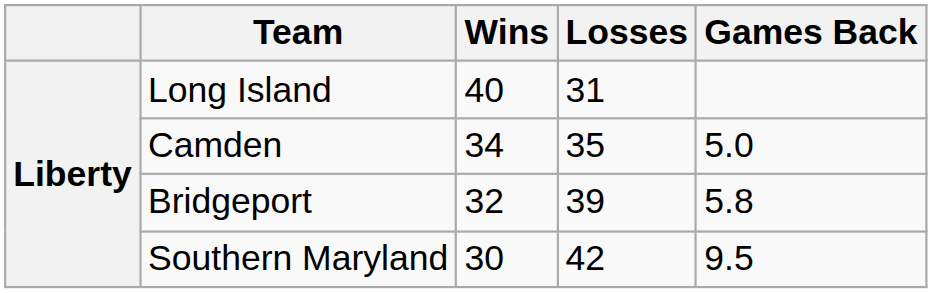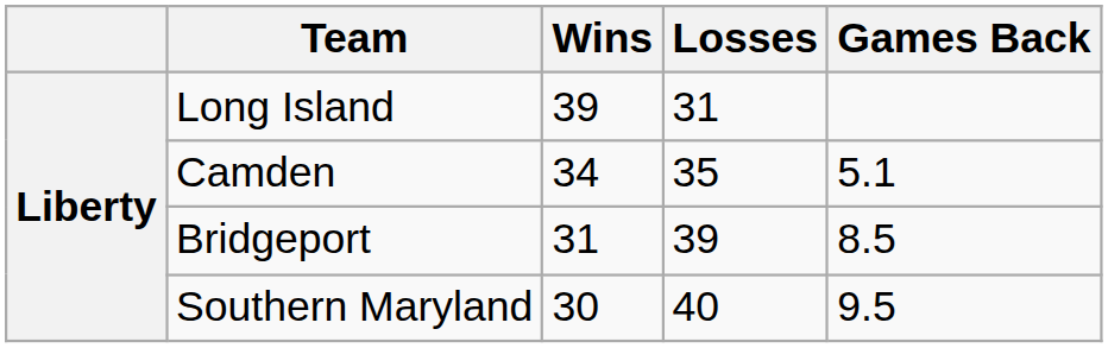Long Island | Wins: 40 -> 39
Camden | Games Back: 5.0 -> 5.1
Bridgeport | Wins: 32 -> 31
Bridgeport | Games Back: 5.8 -> 8.5
Southern Maryland | Losses: 42 -> 40
